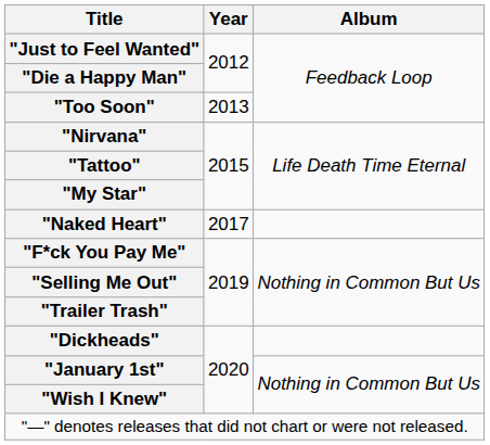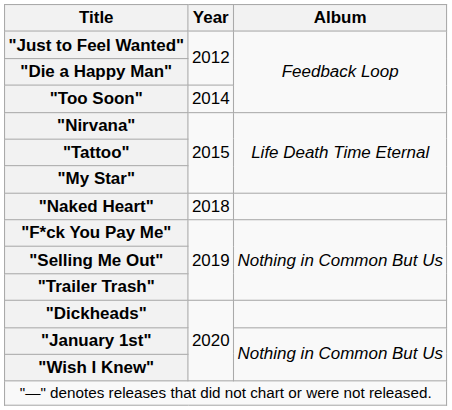"Too Soon" | Year: 2013 -> 2014
"Naked Heart" | Year: 2017 -> 2018
